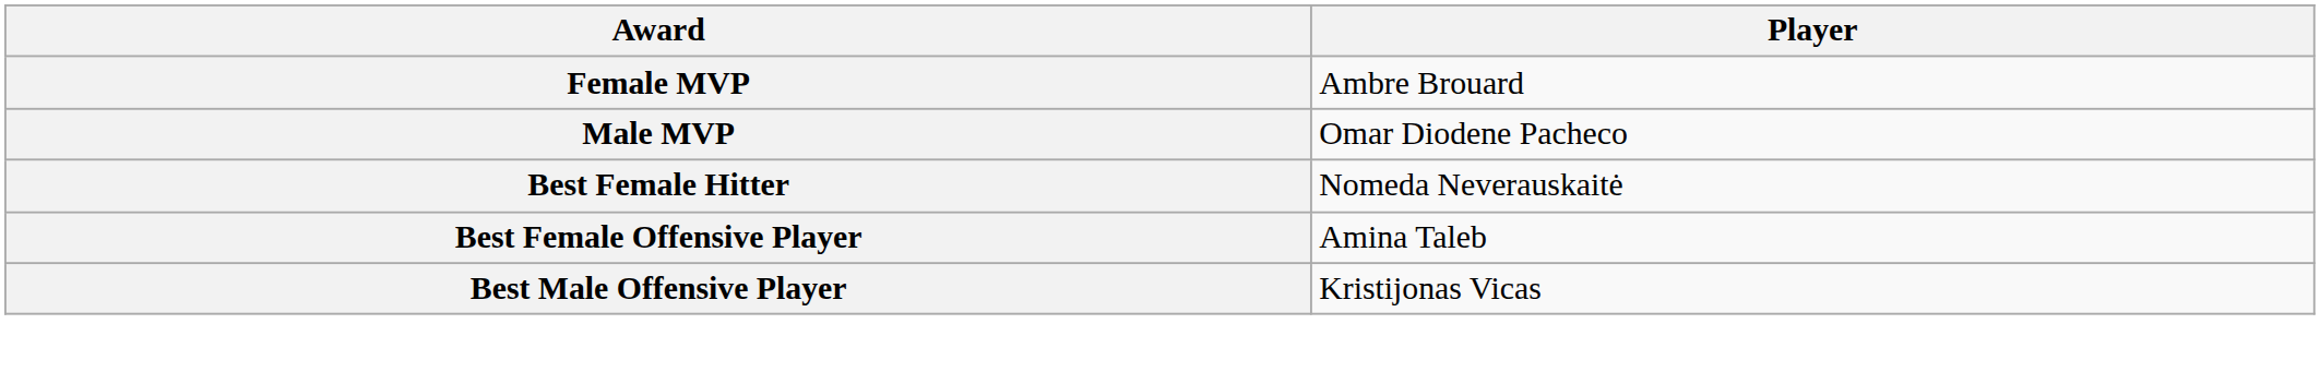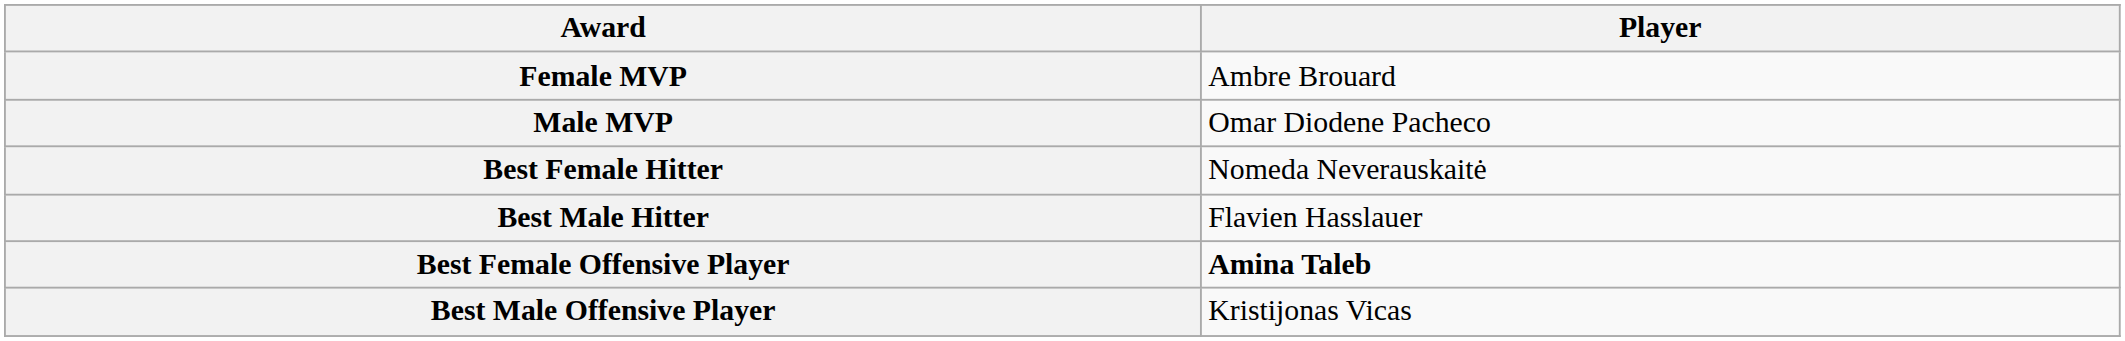+ row: Best Male Hitter | Flavien Hasslauer
Best Female Offensive Player | Player: normal -> bold
